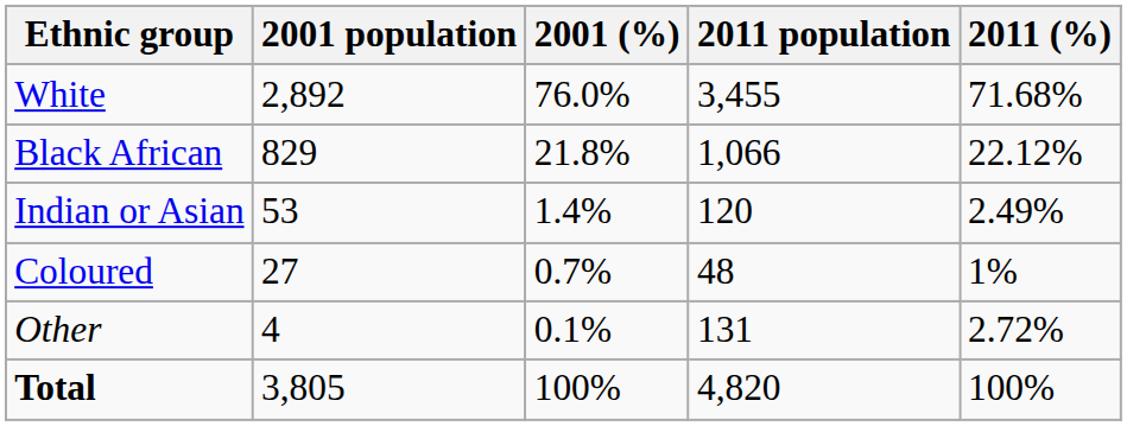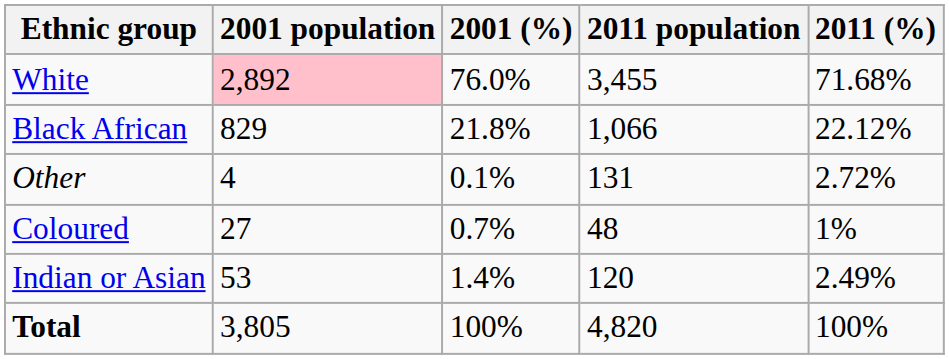White | 2001 population: no background -> pink background
rows swapped: Indian or Asian <-> Other
